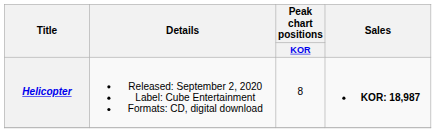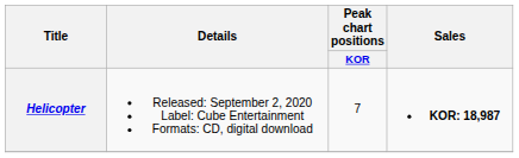Helicopter | Peak chart positions / KOR: 8 -> 7
